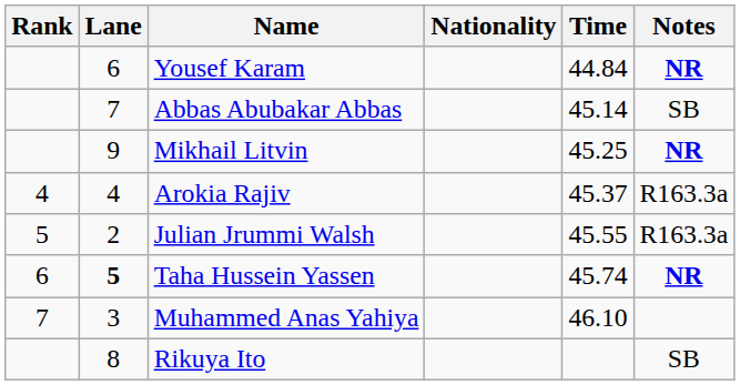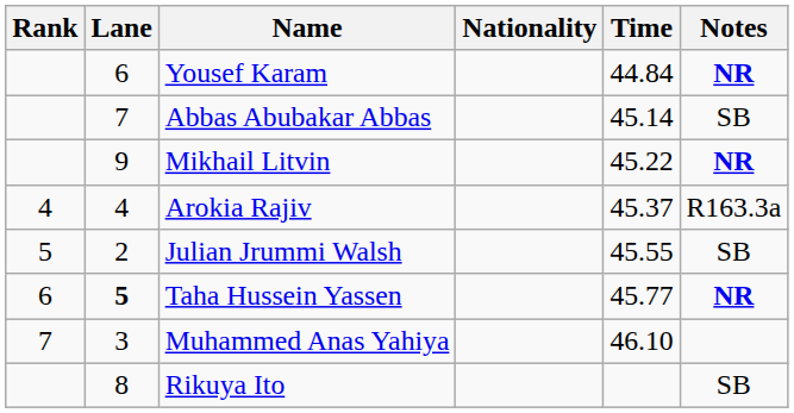Mikhail Litvin | Time: 45.25 -> 45.22
Julian Jrummi Walsh | Notes: R163.3a -> SB
Taha Hussein Yassen | Time: 45.74 -> 45.77
